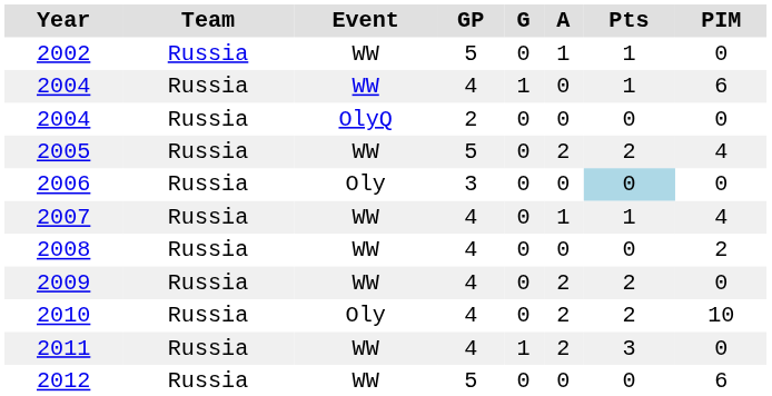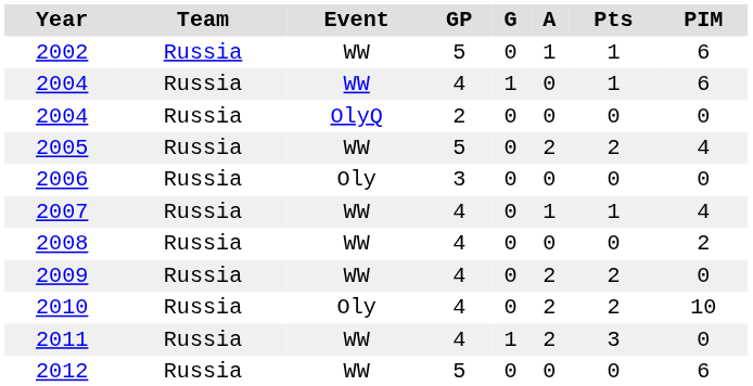2002 | PIM: 0 -> 6
2006 | Pts: lightblue background -> no background
